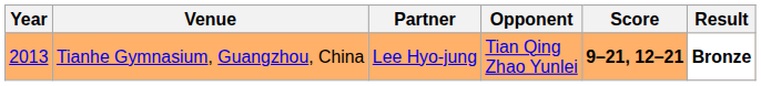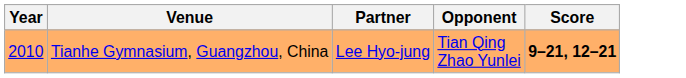- column: Result | Bronze
Tianhe Gymnasium, Guangzhou, China | Year: 2013 -> 2010
